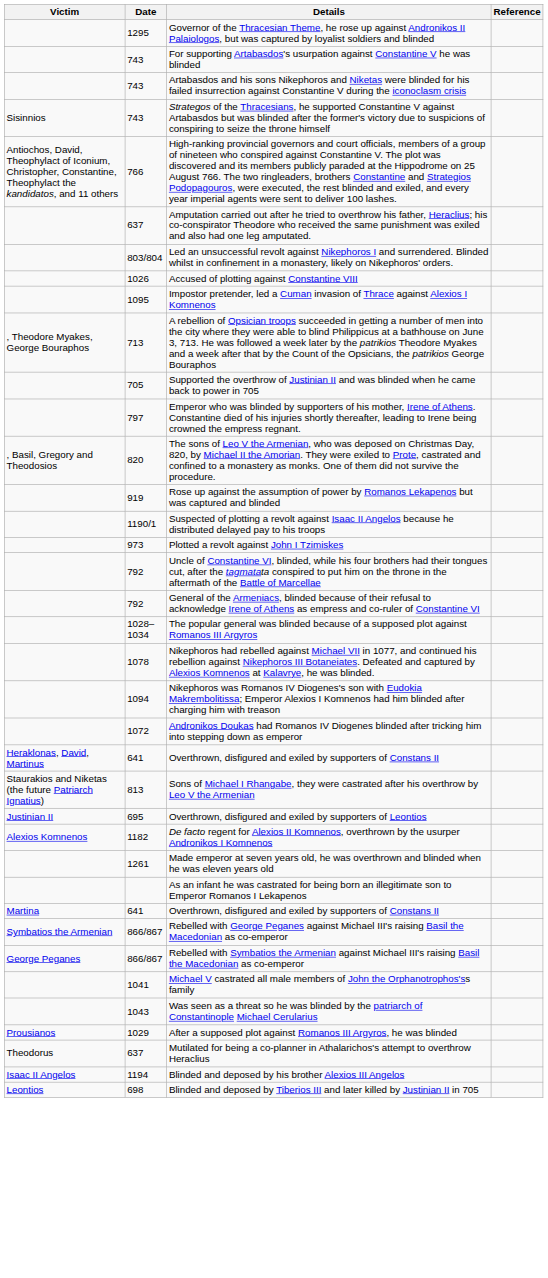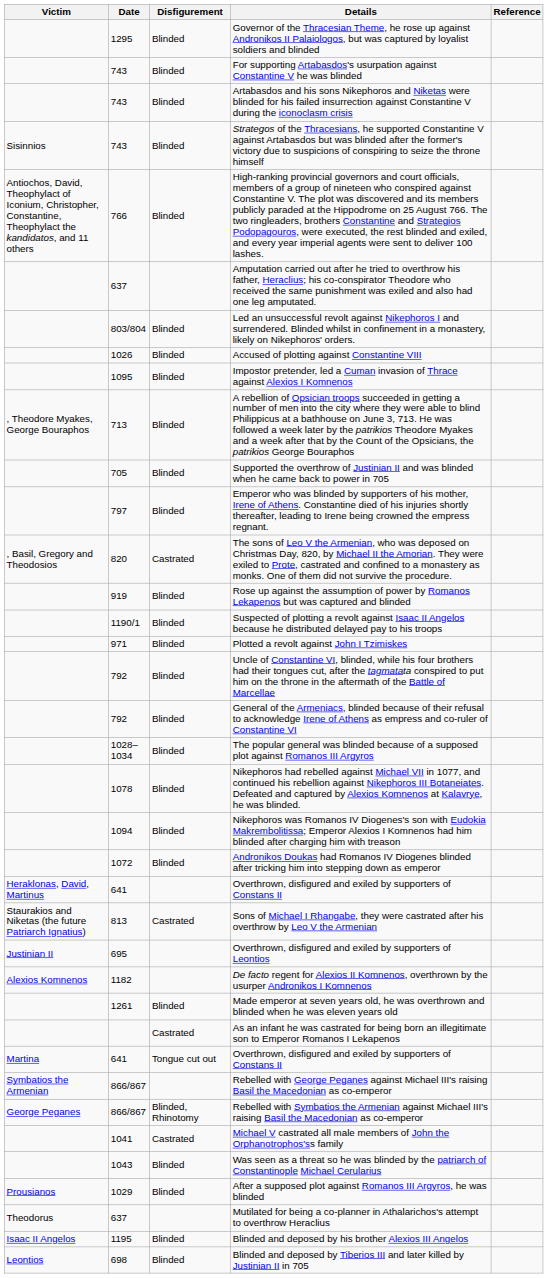+ column: Disfigurement | Blinded | Blinded | Blinded | Blinded | Blinded | Blinded | Blinded | Blinded | Blinded | Blinded | Blinded | Castrated | Blinded | Blinded | Blinded | Blinded | Blinded | Blinded | Blinded | Blinded | Blinded | Castrated | Blinded | Castrated | Tongue cut out | Blinded, Rhinotomy | Castrated | Blinded | Blinded | Blinded | Blinded
Plotted a revolt against John I Tzimiskes | Date: 973 -> 971
Blinded and deposed by his brother Alexios III Angelos | Date: 1194 -> 1195
